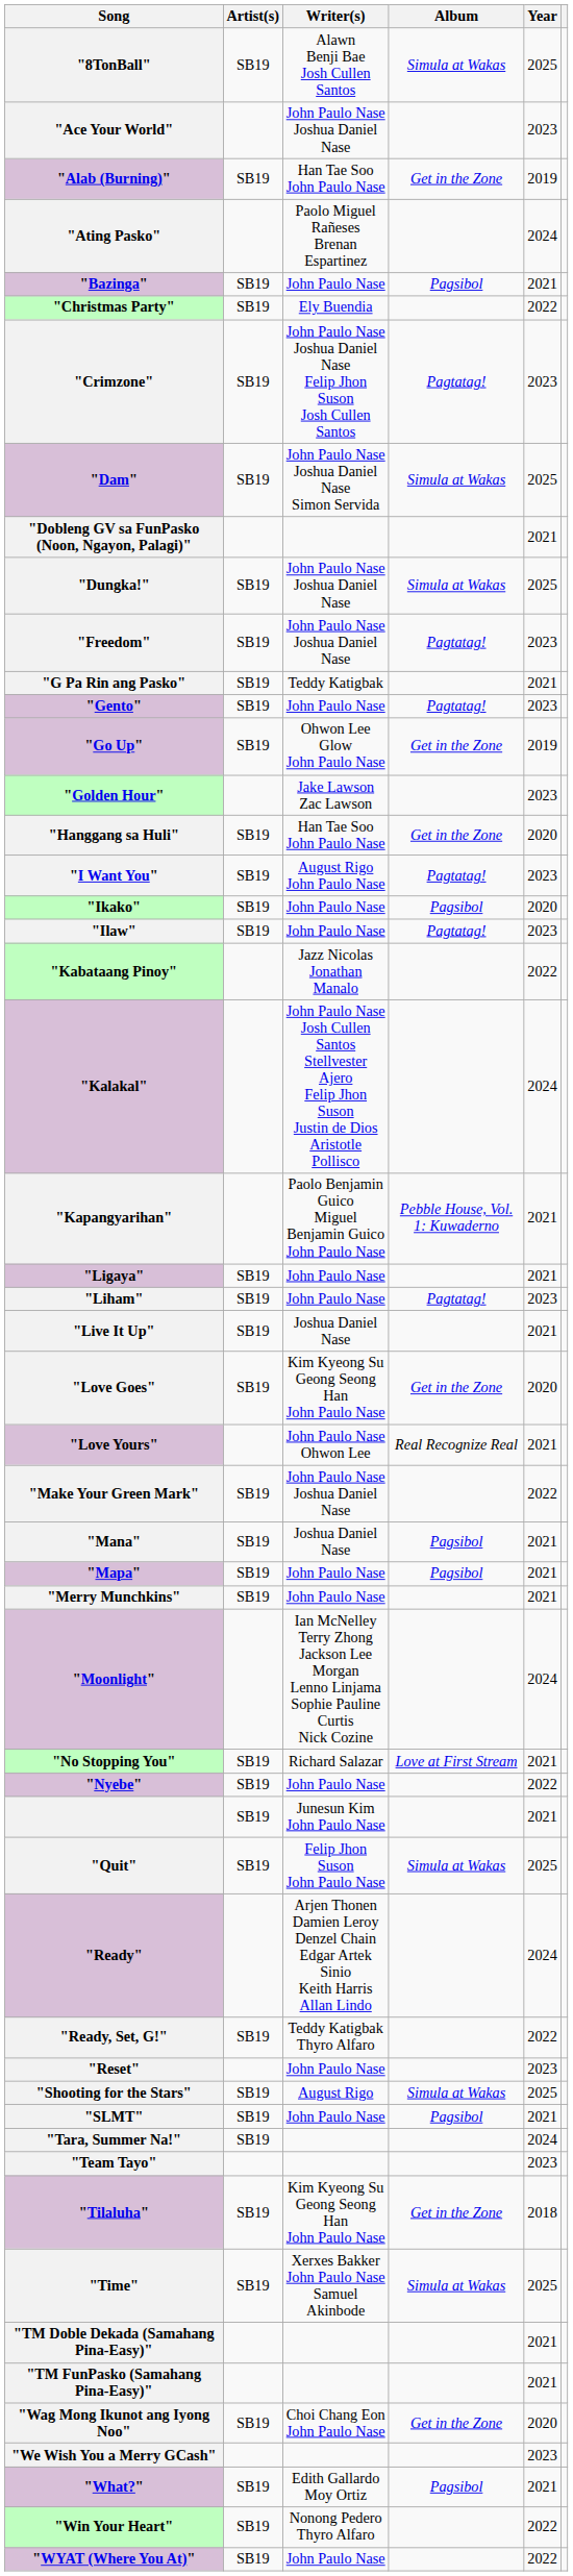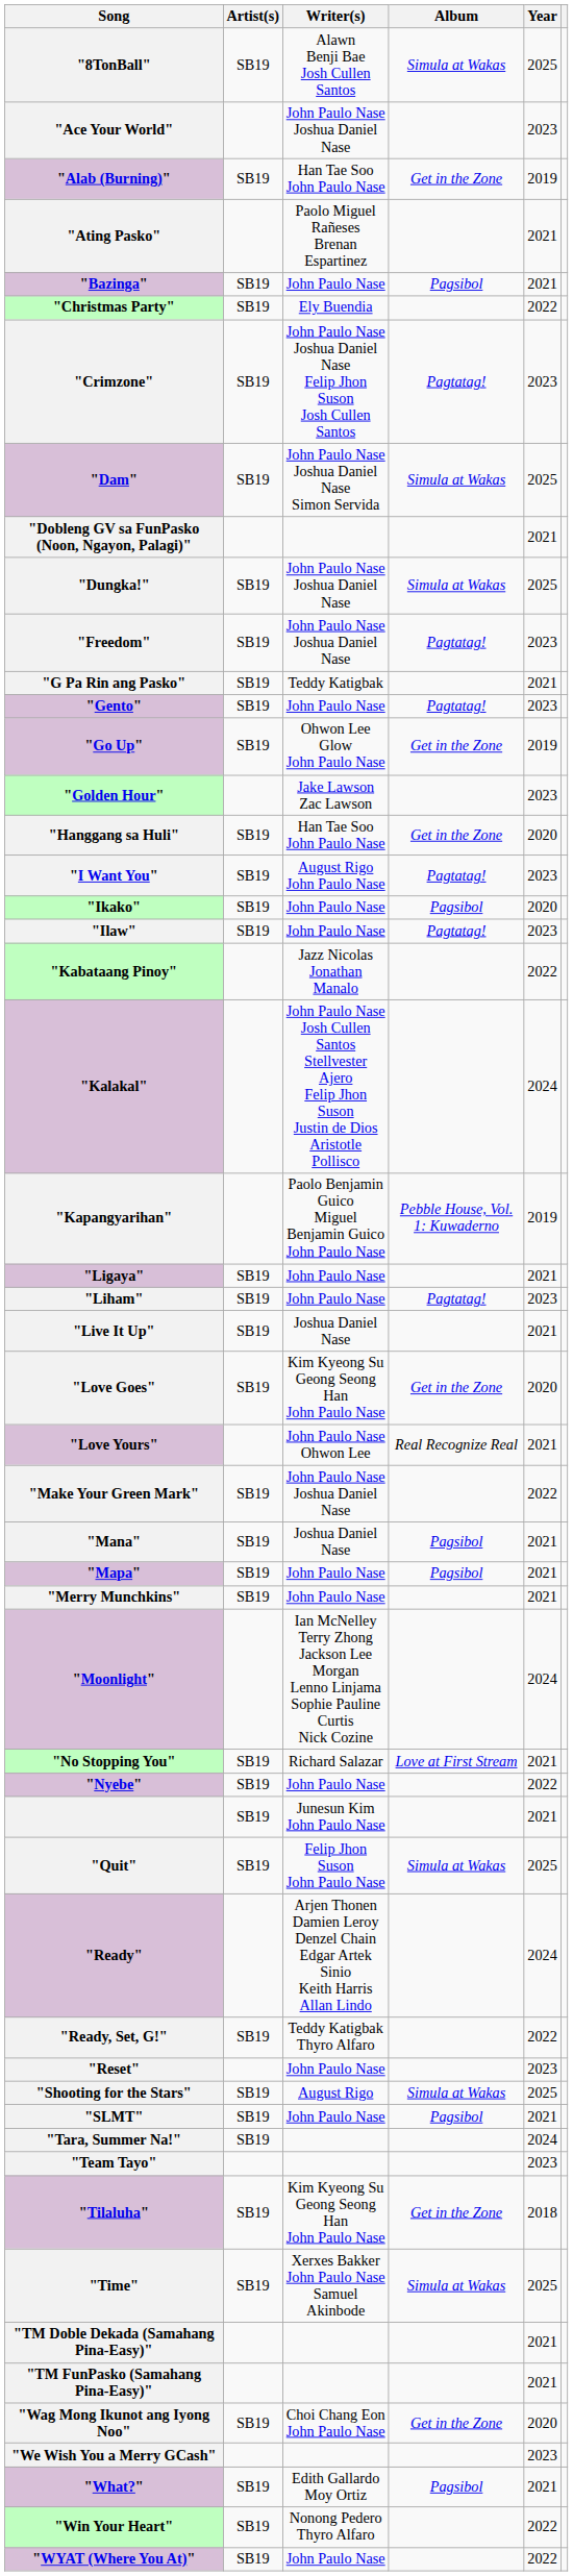"Ating Pasko" | Year: 2024 -> 2021
"Kapangyarihan" | Year: 2021 -> 2019
